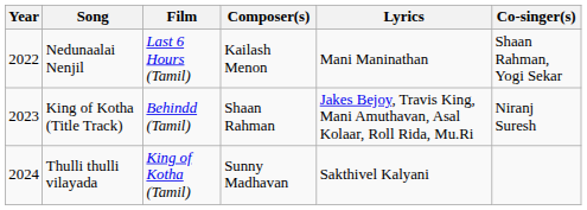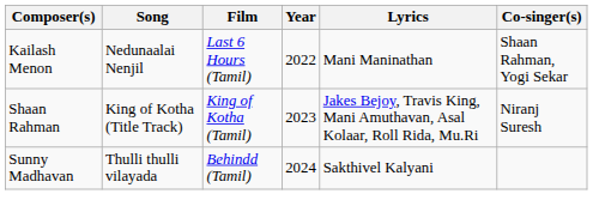columns swapped: Year <-> Composer(s)
King of Kotha (Title Track) | Film: Behindd (Tamil) -> King of Kotha (Tamil)
Thulli thulli vilayada | Film: King of Kotha (Tamil) -> Behindd (Tamil)
